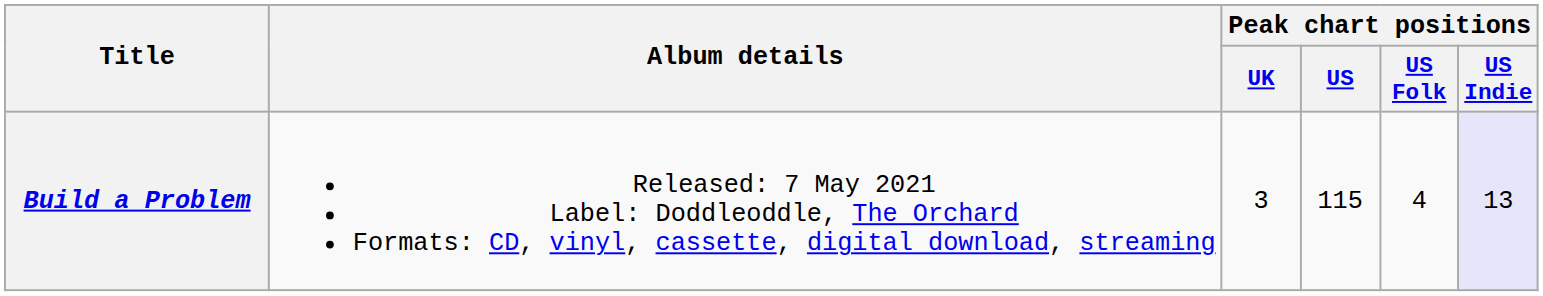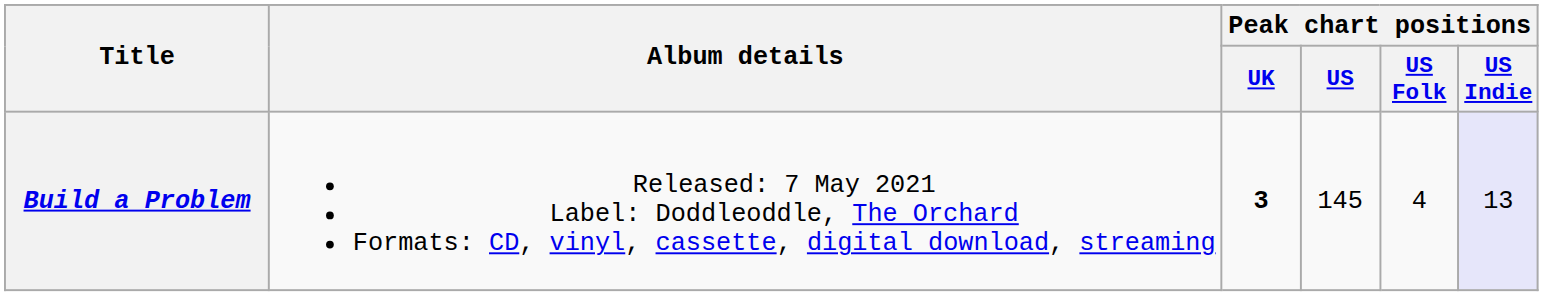Build a Problem | Peak chart positions / UK: normal -> bold
Build a Problem | Peak chart positions / US: 115 -> 145
